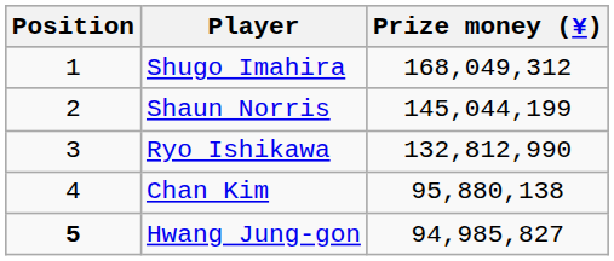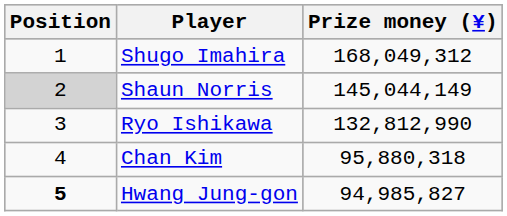Shaun Norris | Position: no background -> lightgrey background
Shaun Norris | Prize money (¥): 145,044,199 -> 145,044,149
Chan Kim | Prize money (¥): 95,880,138 -> 95,880,318
